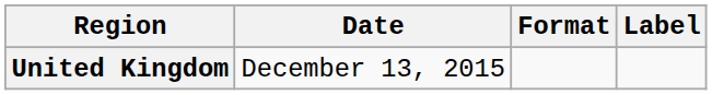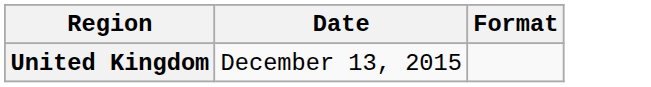- column: Label
